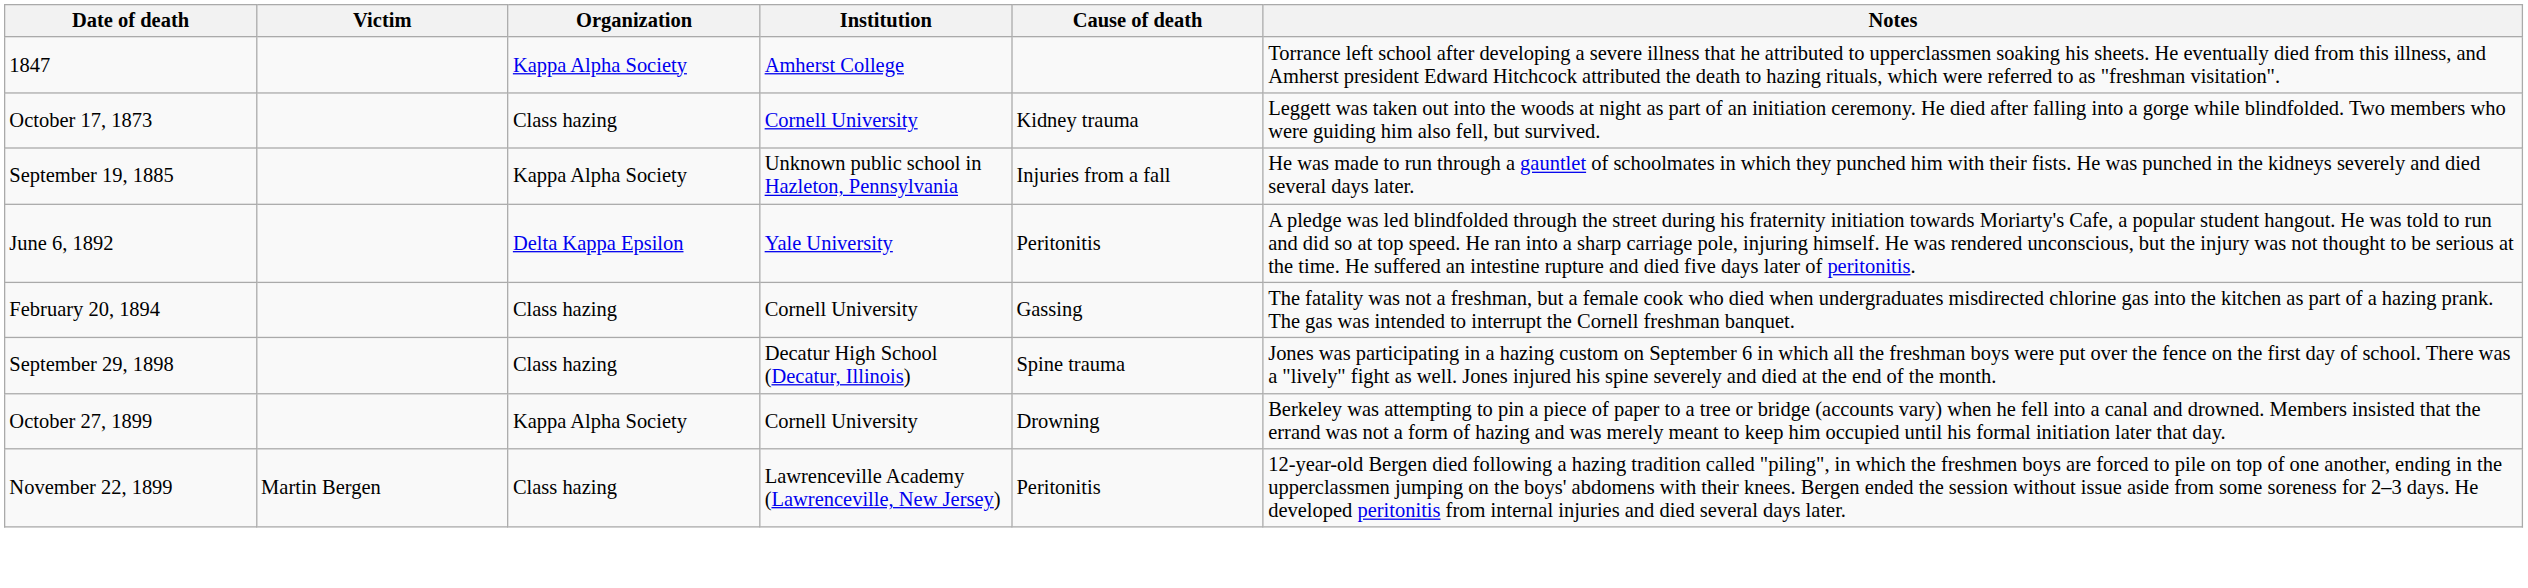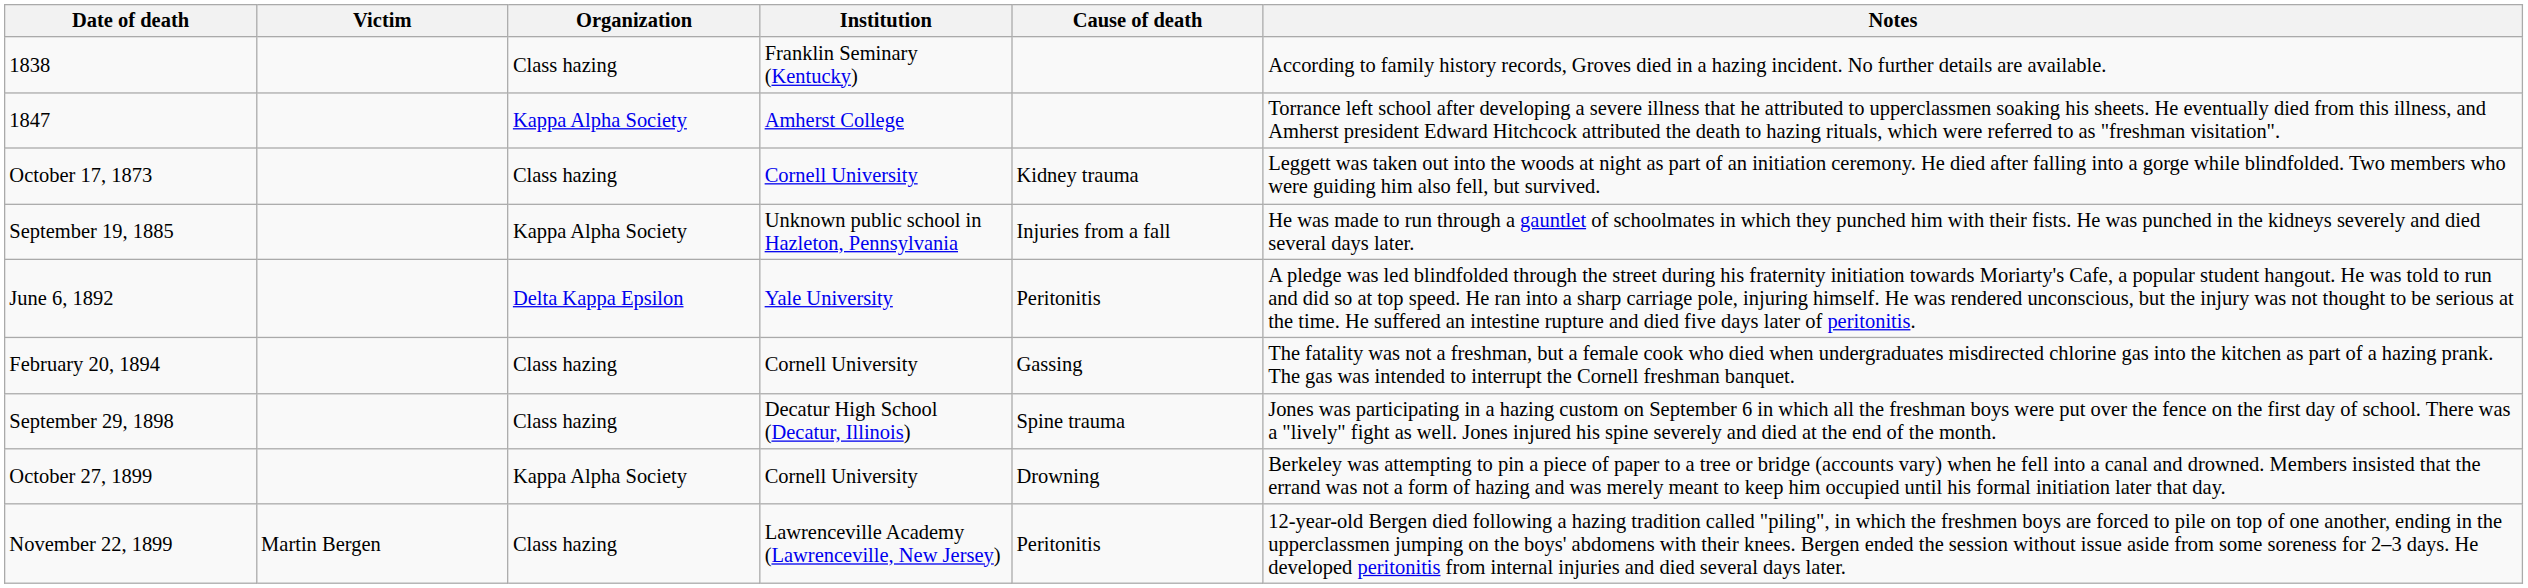+ row: 1838 | Class hazing | Franklin Seminary (Kentucky) | According to family history records, Groves died in a hazing incident. No further details are available.
